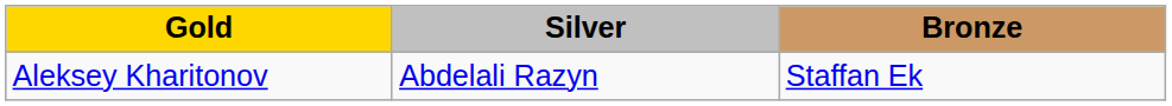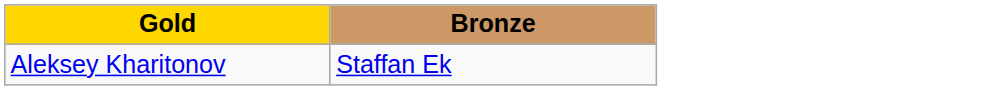- column: Silver | Abdelali Razyn
